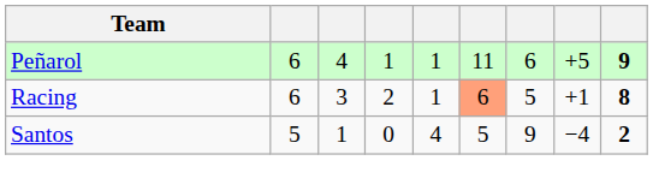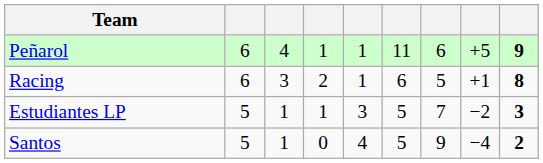Racing | column 6: lightsalmon background -> no background
+ row: Estudiantes LP | 5 | 1 | 1 | 3 | 5 | 7 | −2 | 3
